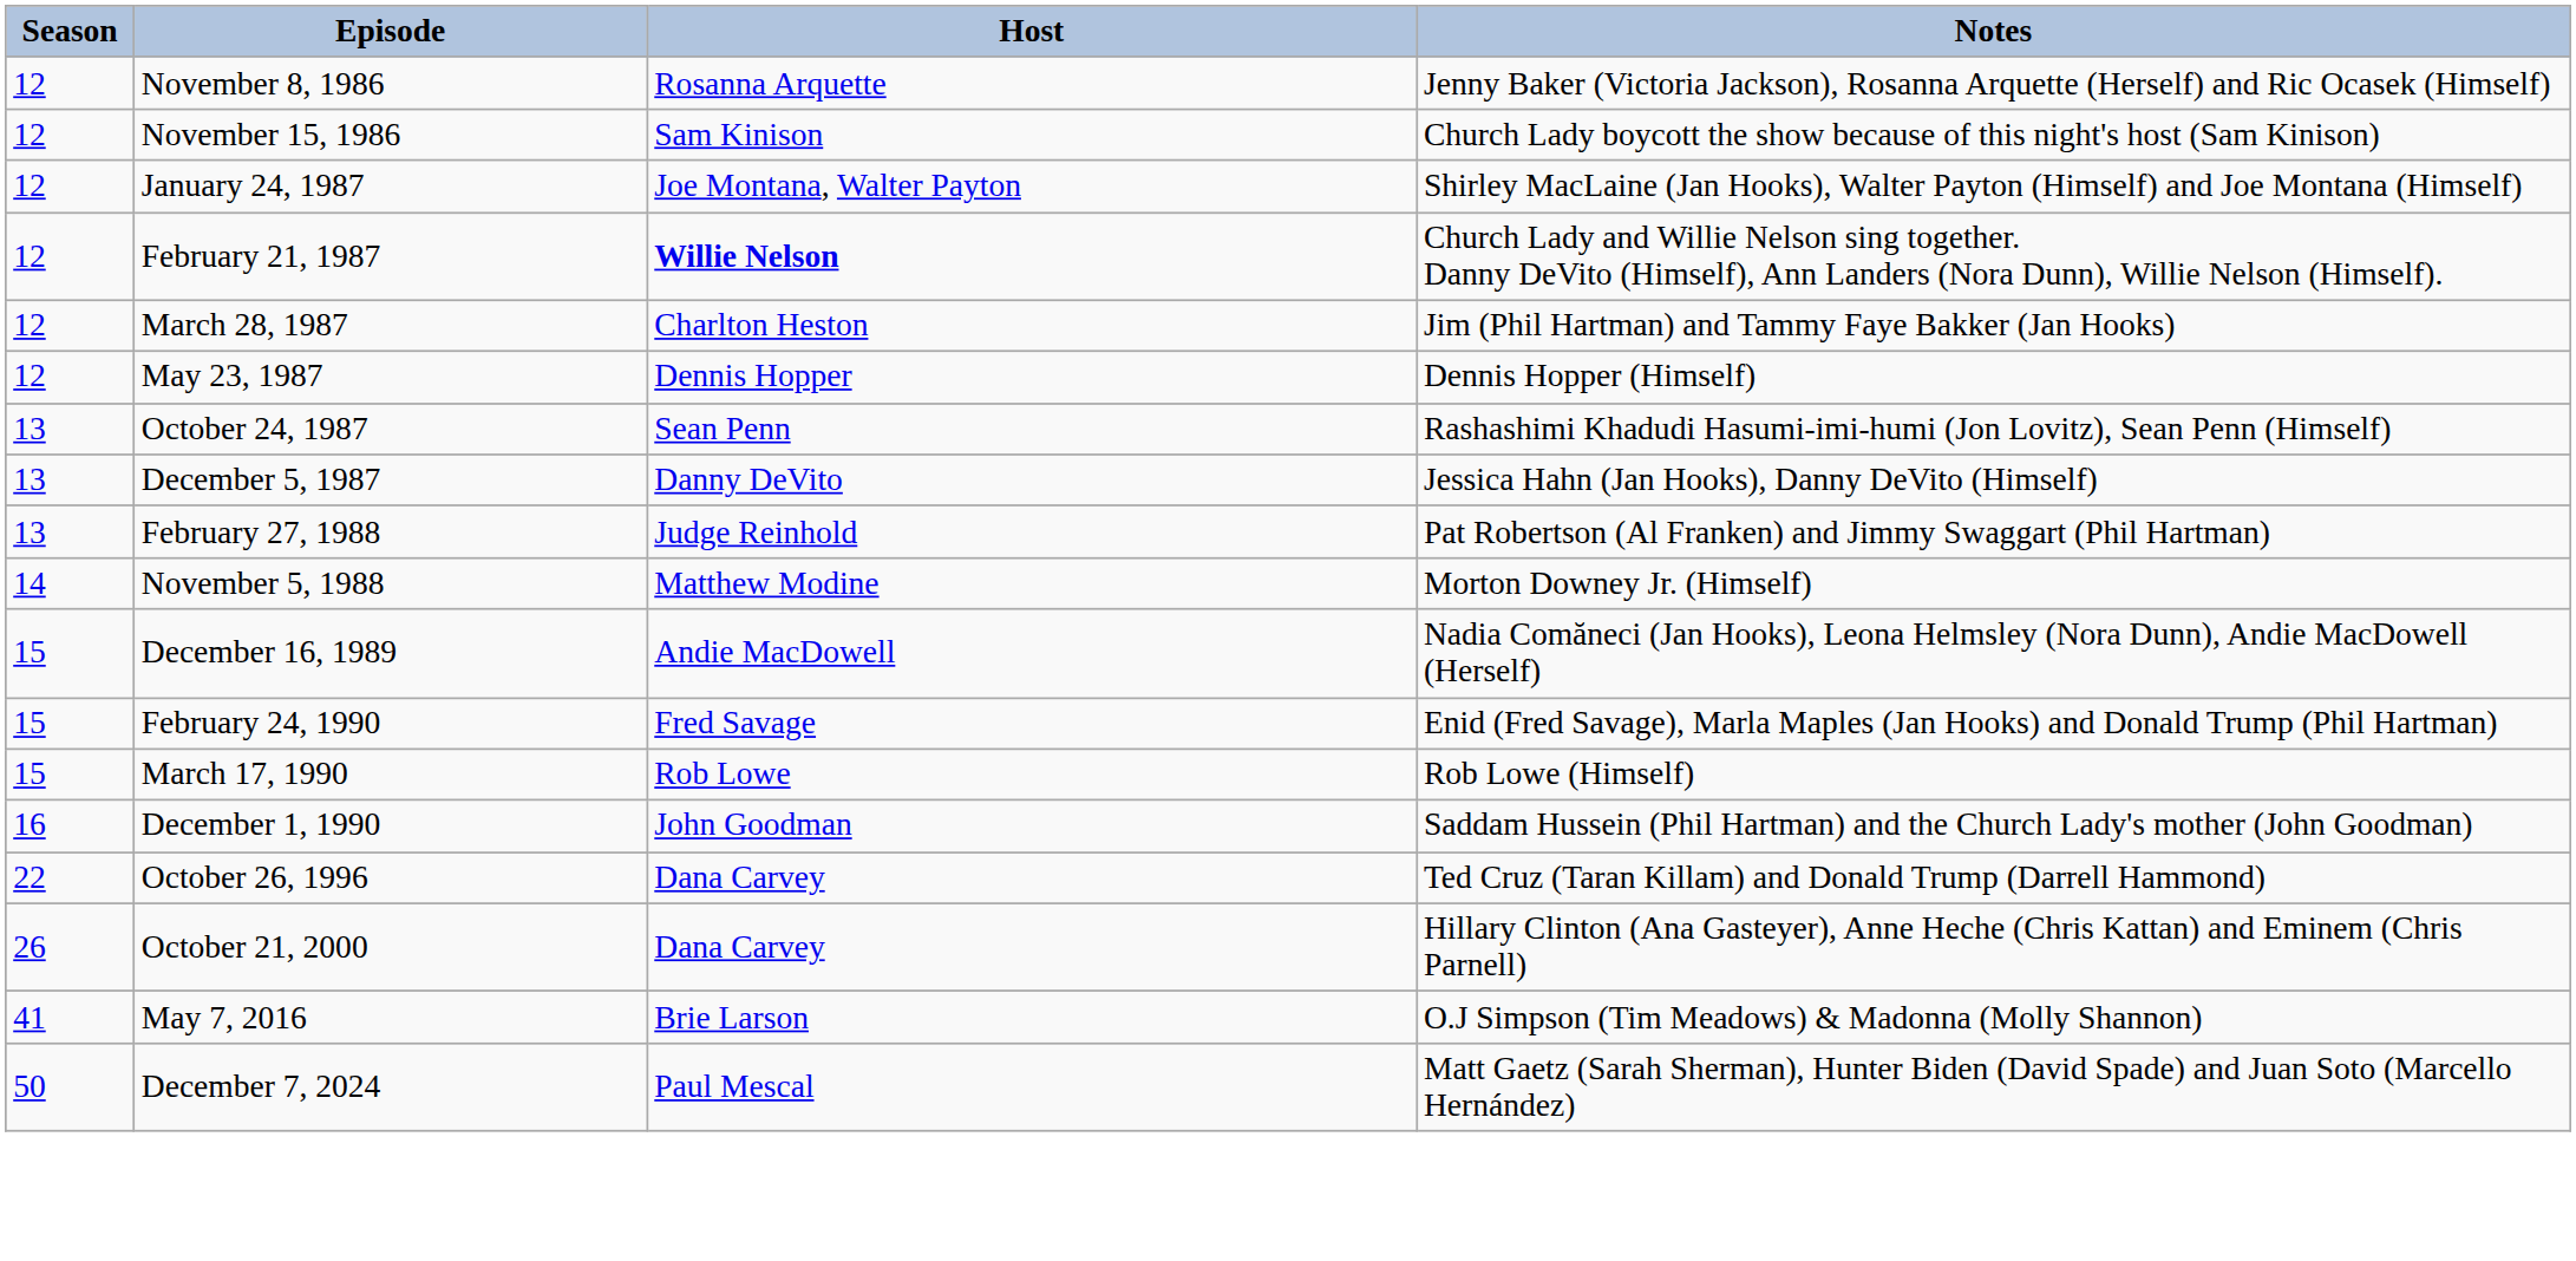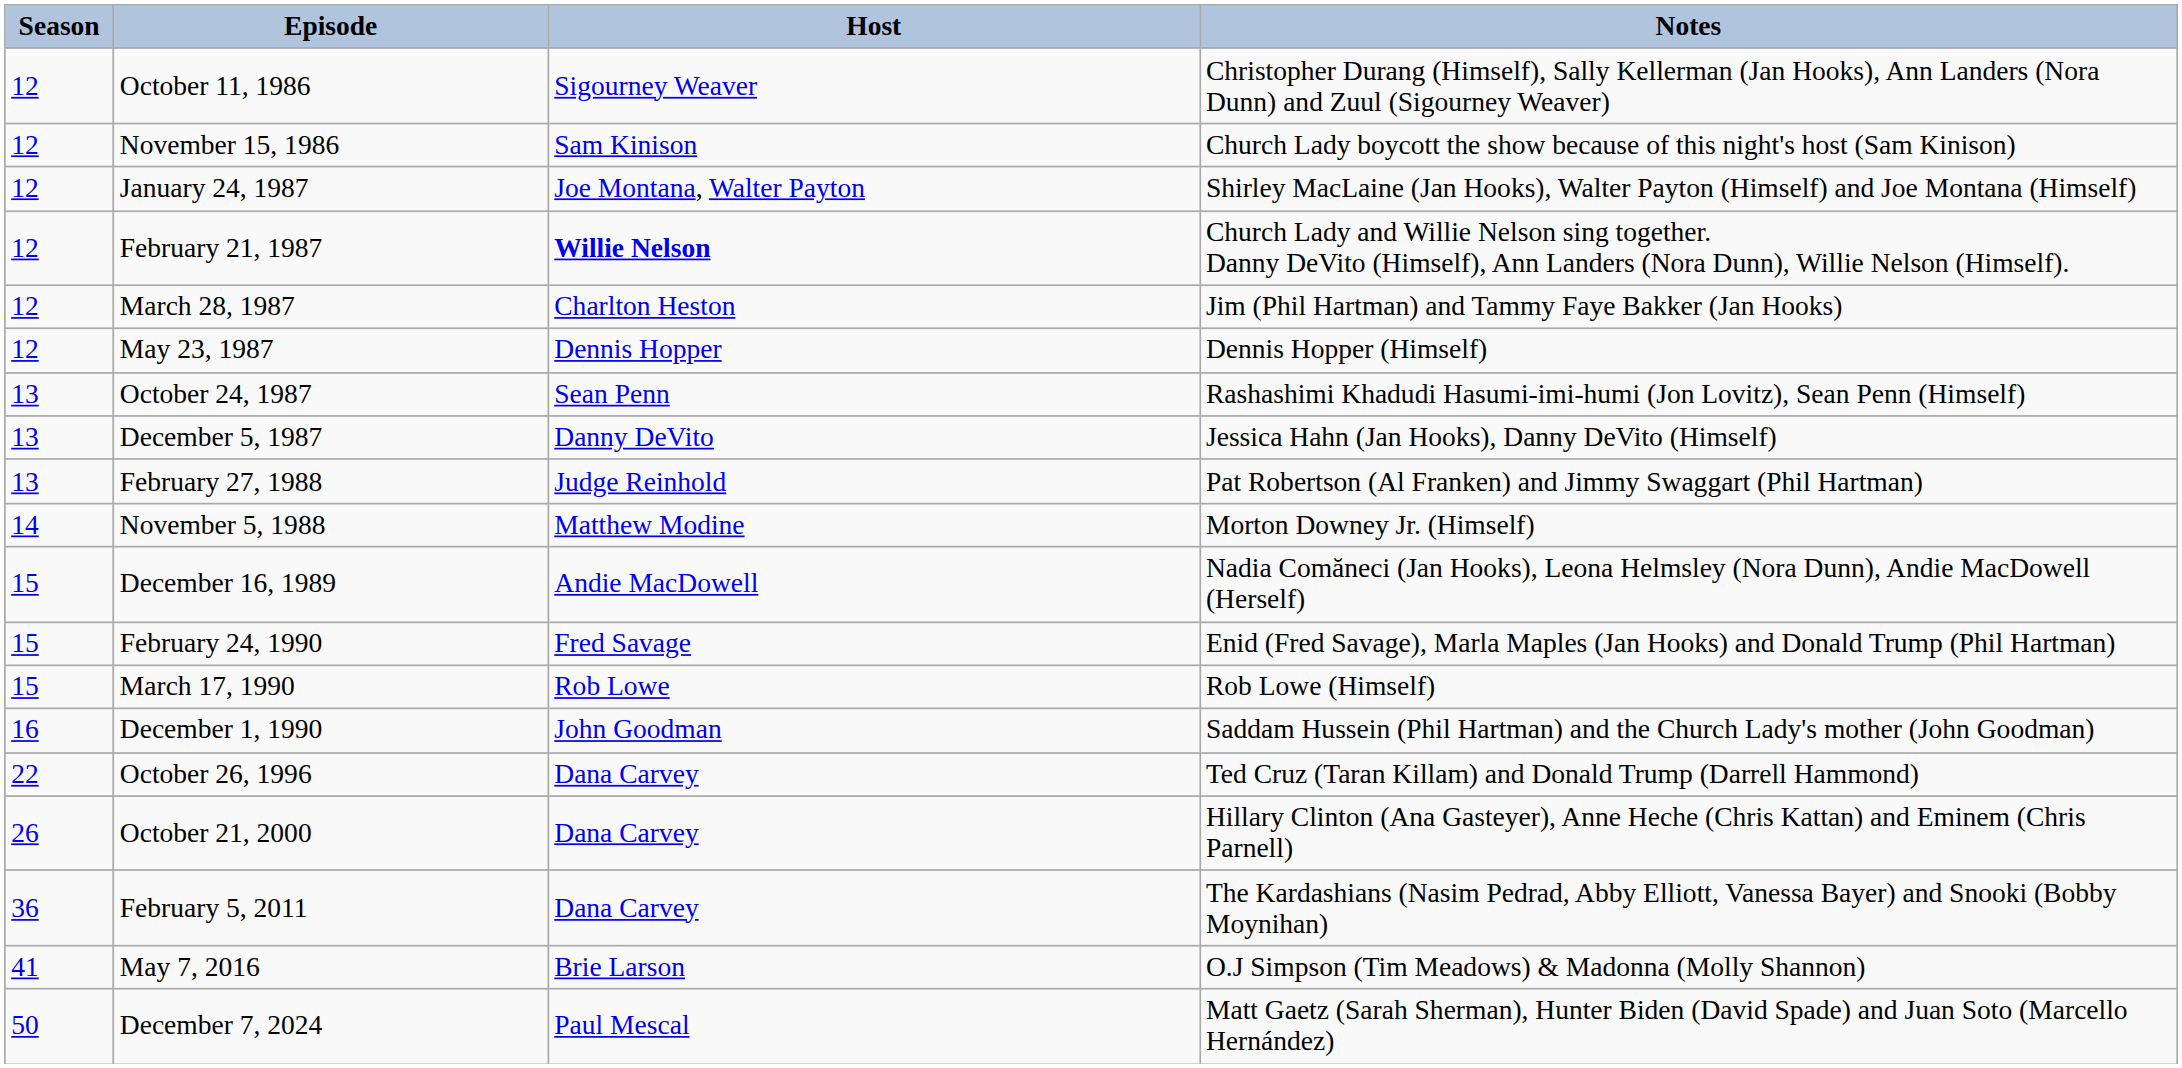+ row: 12 | October 11, 1986 | Sigourney Weaver | Christopher Durang (Himself), Sally Kellerman (Jan Hooks), Ann Landers (Nora Dunn) and Zuul (Sigourney Weaver)
- row: 12 | November 8, 1986 | Rosanna Arquette | Jenny Baker (Victoria Jackson), Rosanna Arquette (Herself) and Ric Ocasek (Himself)
+ row: 36 | February 5, 2011 | Dana Carvey | The Kardashians (Nasim Pedrad, Abby Elliott, Vanessa Bayer) and Snooki (Bobby Moynihan)
